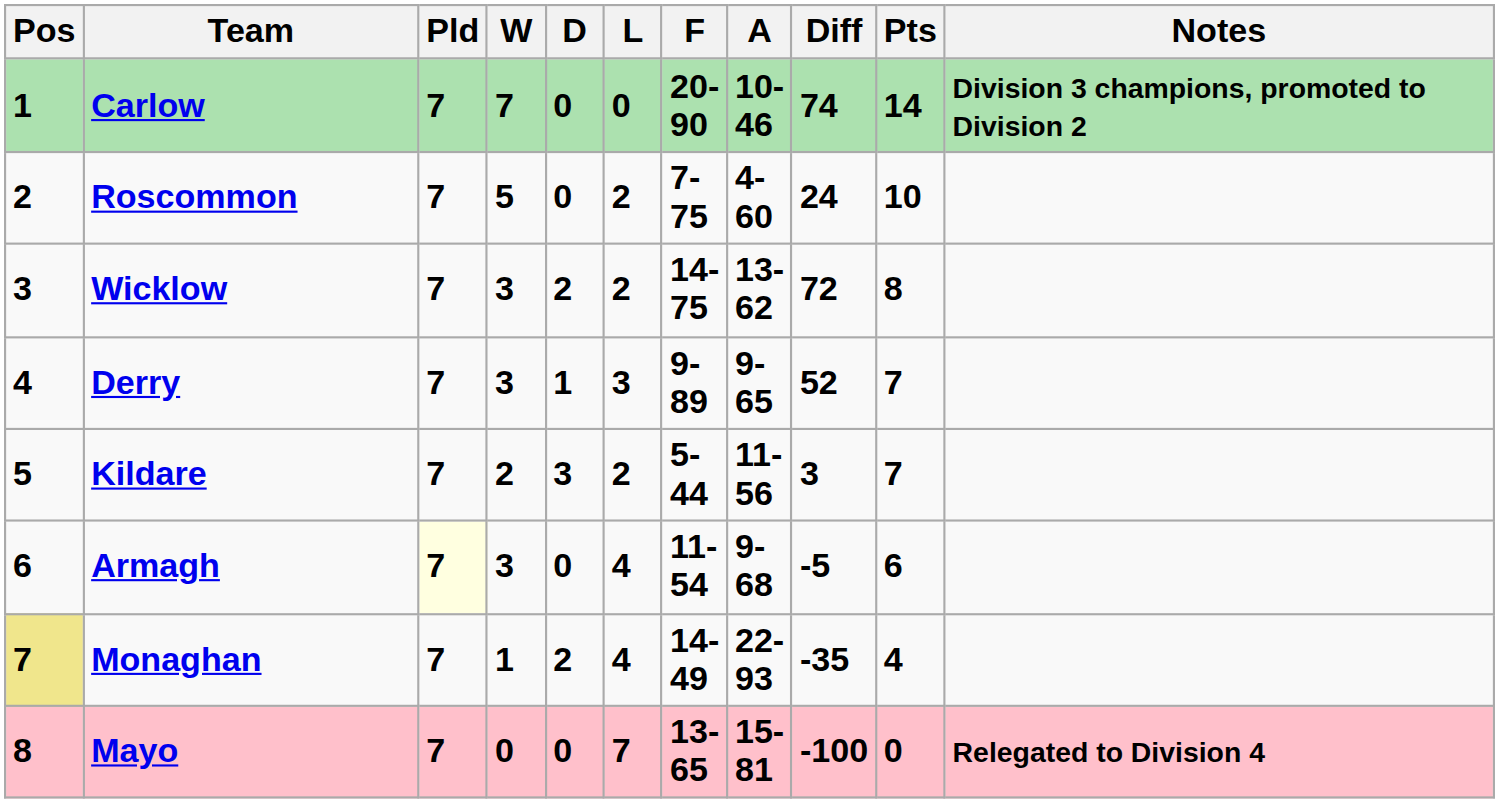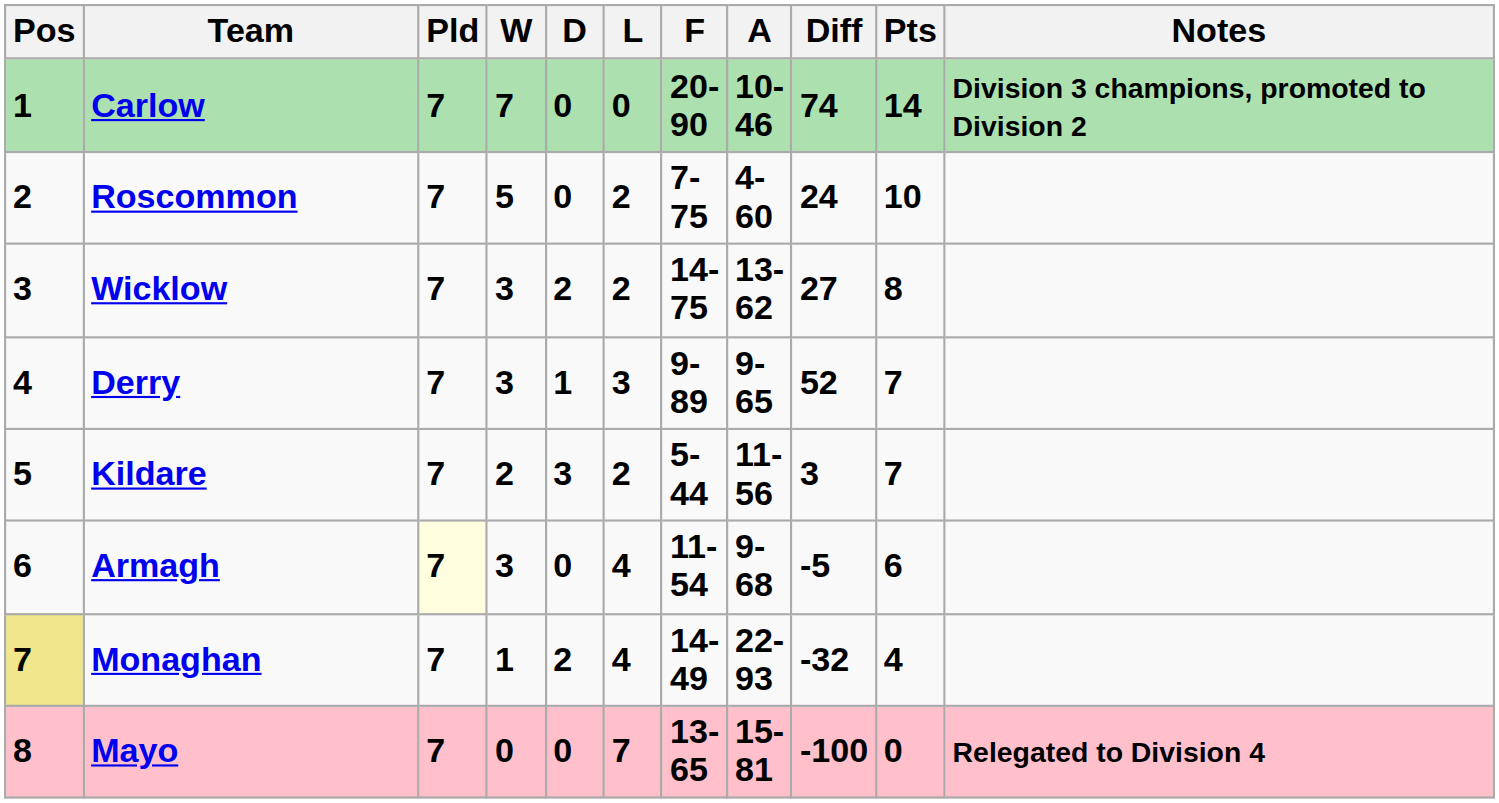Wicklow | Diff: 72 -> 27
Monaghan | Diff: -35 -> -32
